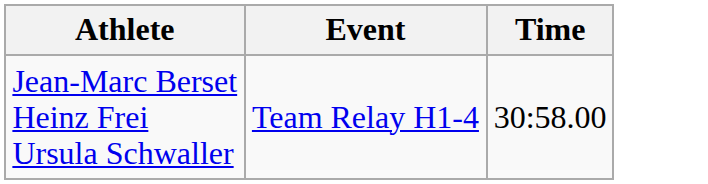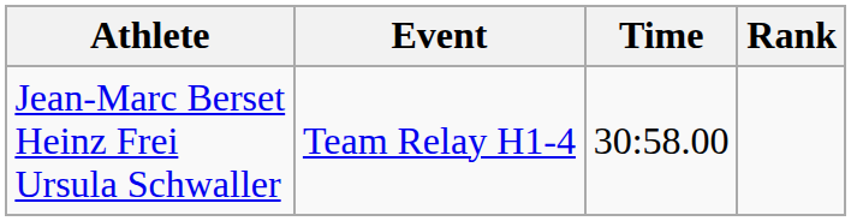+ column: Rank
